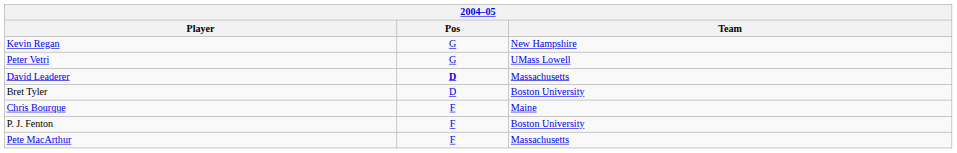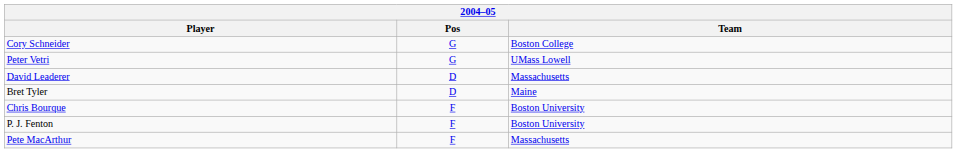- row: Kevin Regan | G | New Hampshire
+ row: Cory Schneider | G | Boston College
David Leaderer | Pos: bold -> normal
Bret Tyler | Team: Boston University -> Maine
Chris Bourque | Team: Maine -> Boston University
